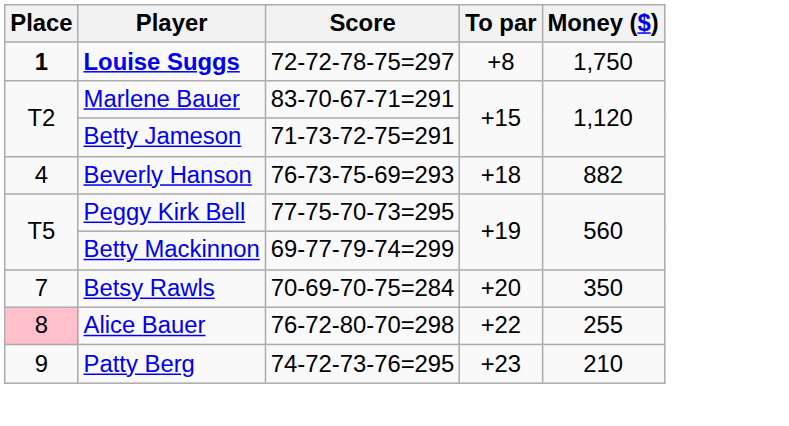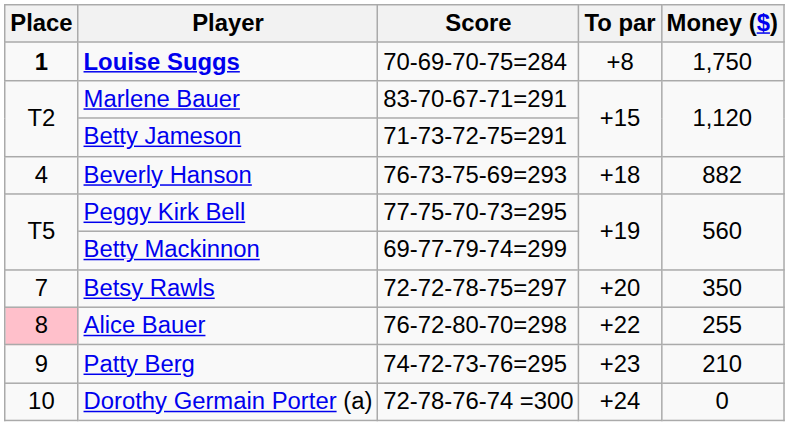Louise Suggs | Score: 72-72-78-75=297 -> 70-69-70-75=284
Betsy Rawls | Score: 70-69-70-75=284 -> 72-72-78-75=297
+ row: 10 | Dorothy Germain Porter (a) | 72-78-76-74 =300 | +24 | 0
